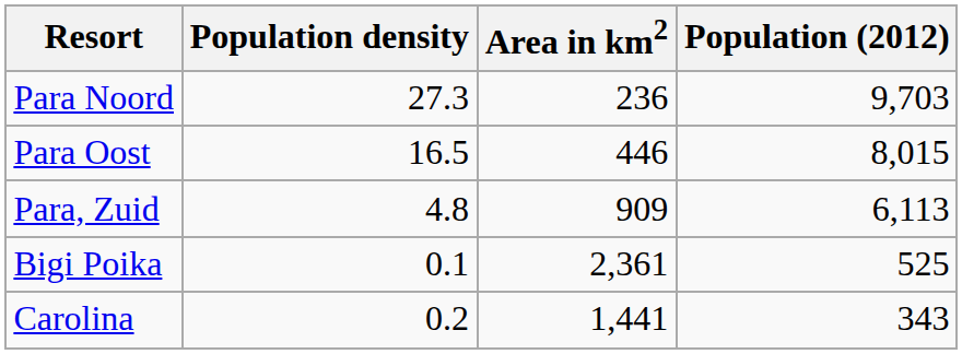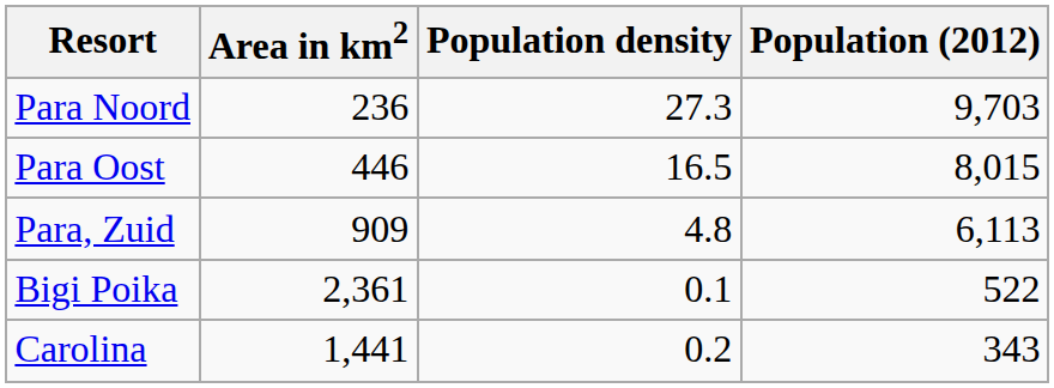columns swapped: Area in km2 <-> Population density
Bigi Poika | Population (2012): 525 -> 522
